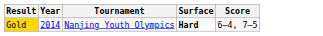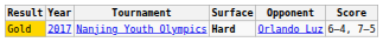+ column: Opponent | Orlando Luz
Gold | Year: 2014 -> 2017
